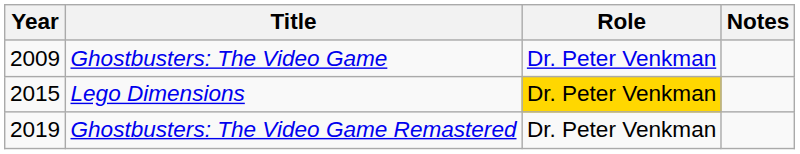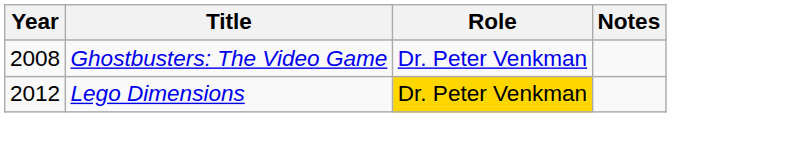Ghostbusters: The Video Game | Year: 2009 -> 2008
Lego Dimensions | Year: 2015 -> 2012
- row: 2019 | Ghostbusters: The Video Game Remastered | Dr. Peter Venkman
